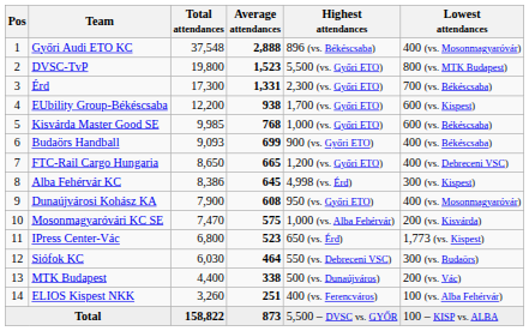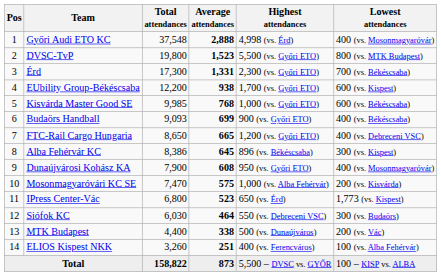Győri Audi ETO KC | Highest attendances: 896 (vs. Békéscsaba) -> 4,998 (vs. Érd)
Alba Fehérvár KC | Highest attendances: 4,998 (vs. Érd) -> 896 (vs. Békéscsaba)
